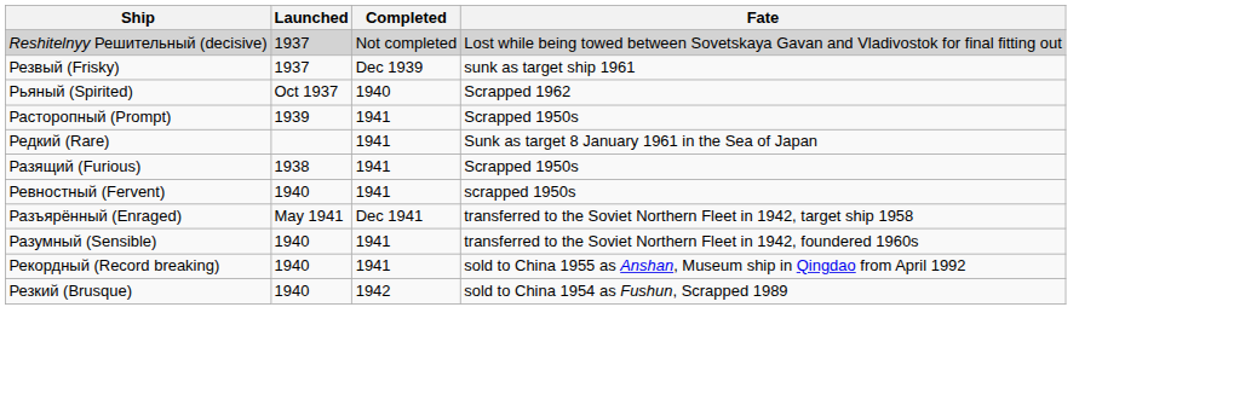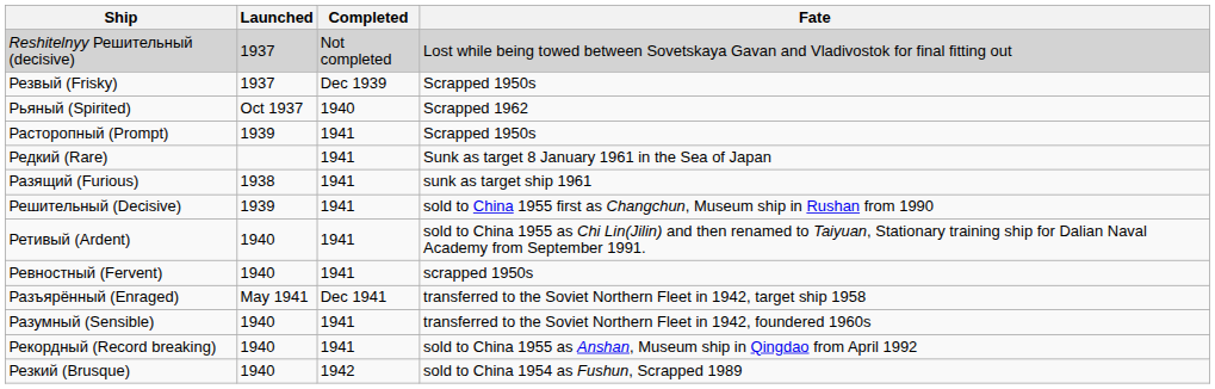Резвый (Frisky) | Fate: sunk as target ship 1961 -> Scrapped 1950s
Разящий (Furious) | Fate: Scrapped 1950s -> sunk as target ship 1961
+ row: Решительный (Decisive) | 1939 | 1941 | sold to China 1955 first as Changchun, Museum ship in Rushan from 1990
+ row: Ретивый (Ardent) | 1940 | 1941 | sold to China 1955 as Chi Lin(Jilin) and then renamed to Taiyuan, Stationary training ship for Dalian Naval Academy from September 1991.
